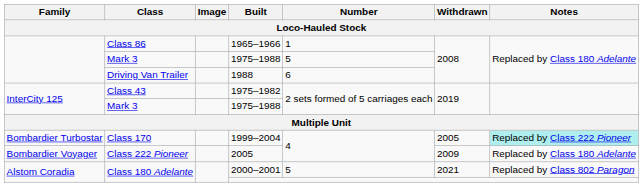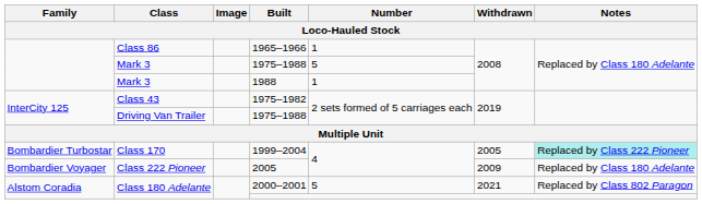1988 | Class: Driving Van Trailer -> Mark 3
1988 | Number: 6 -> 1
InterCity 125 / 1975–1988 | Class: Mark 3 -> Driving Van Trailer
